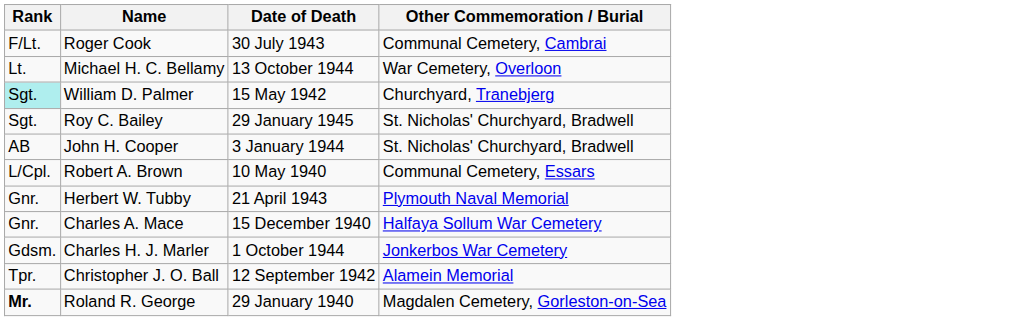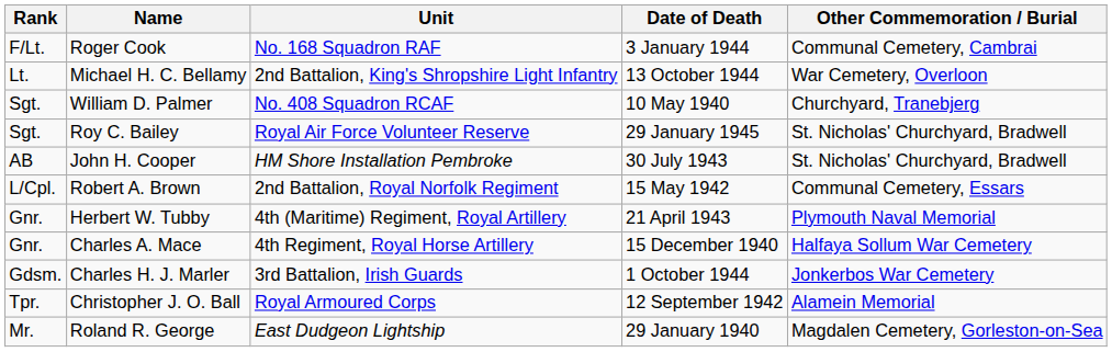+ column: Unit | No. 168 Squadron RAF | 2nd Battalion, King's Shropshire Light Infantry | No. 408 Squadron RCAF | Royal Air Force Volunteer Reserve | HM Shore Installation Pembroke | 2nd Battalion, Royal Norfolk Regiment | 4th (Maritime) Regiment, Royal Artillery | 4th Regiment, Royal Horse Artillery | 3rd Battalion, Irish Guards | Royal Armoured Corps | East Dudgeon Lightship
Roger Cook | Date of Death: 30 July 1943 -> 3 January 1944
William D. Palmer | Rank: paleturquoise background -> no background
William D. Palmer | Date of Death: 15 May 1942 -> 10 May 1940
John H. Cooper | Date of Death: 3 January 1944 -> 30 July 1943
Robert A. Brown | Date of Death: 10 May 1940 -> 15 May 1942
Roland R. George | Rank: bold -> normal
